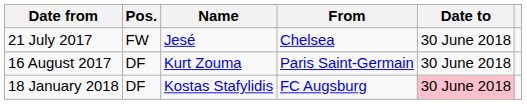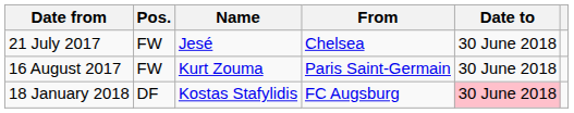16 August 2017 | Pos.: DF -> FW
